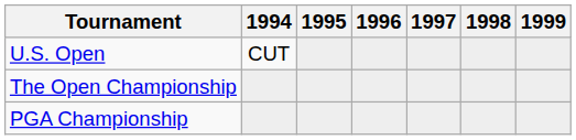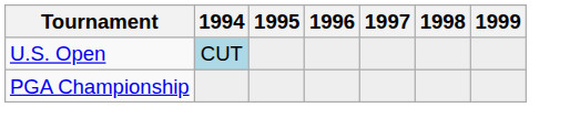U.S. Open | 1994: no background -> lightblue background
- row: The Open Championship
